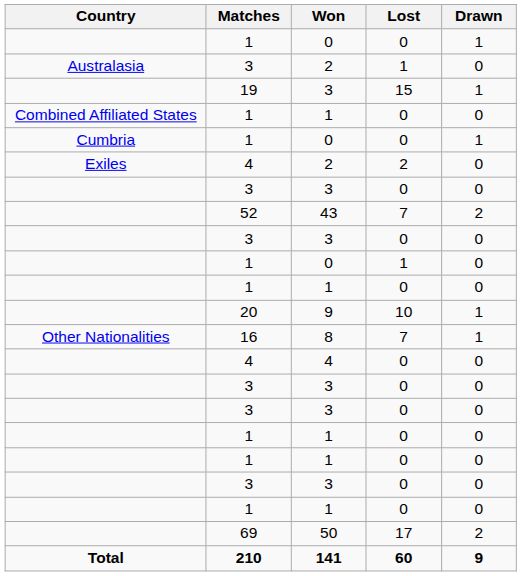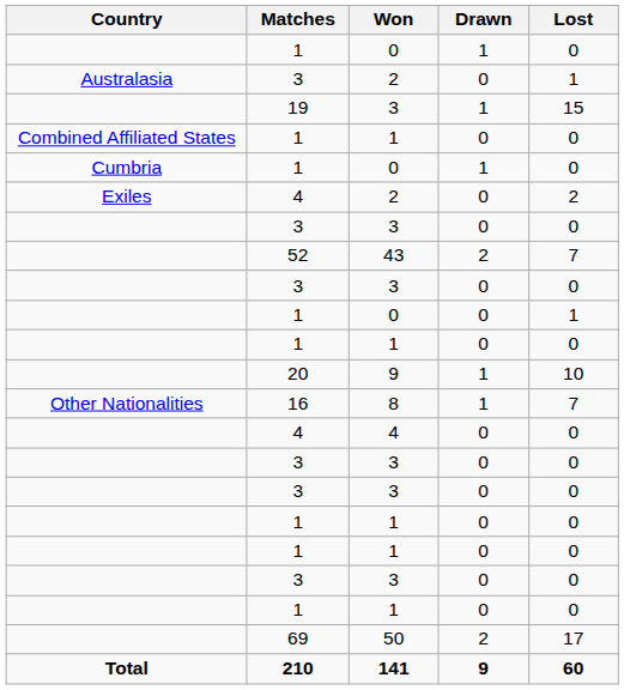columns swapped: Drawn <-> Lost
